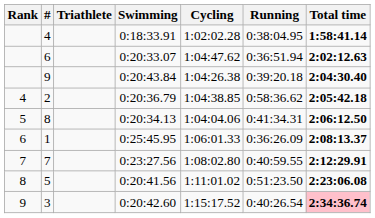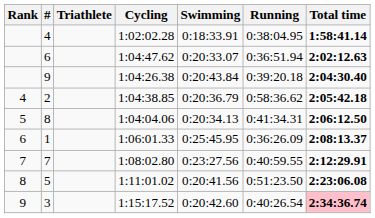columns swapped: Swimming <-> Cycling
